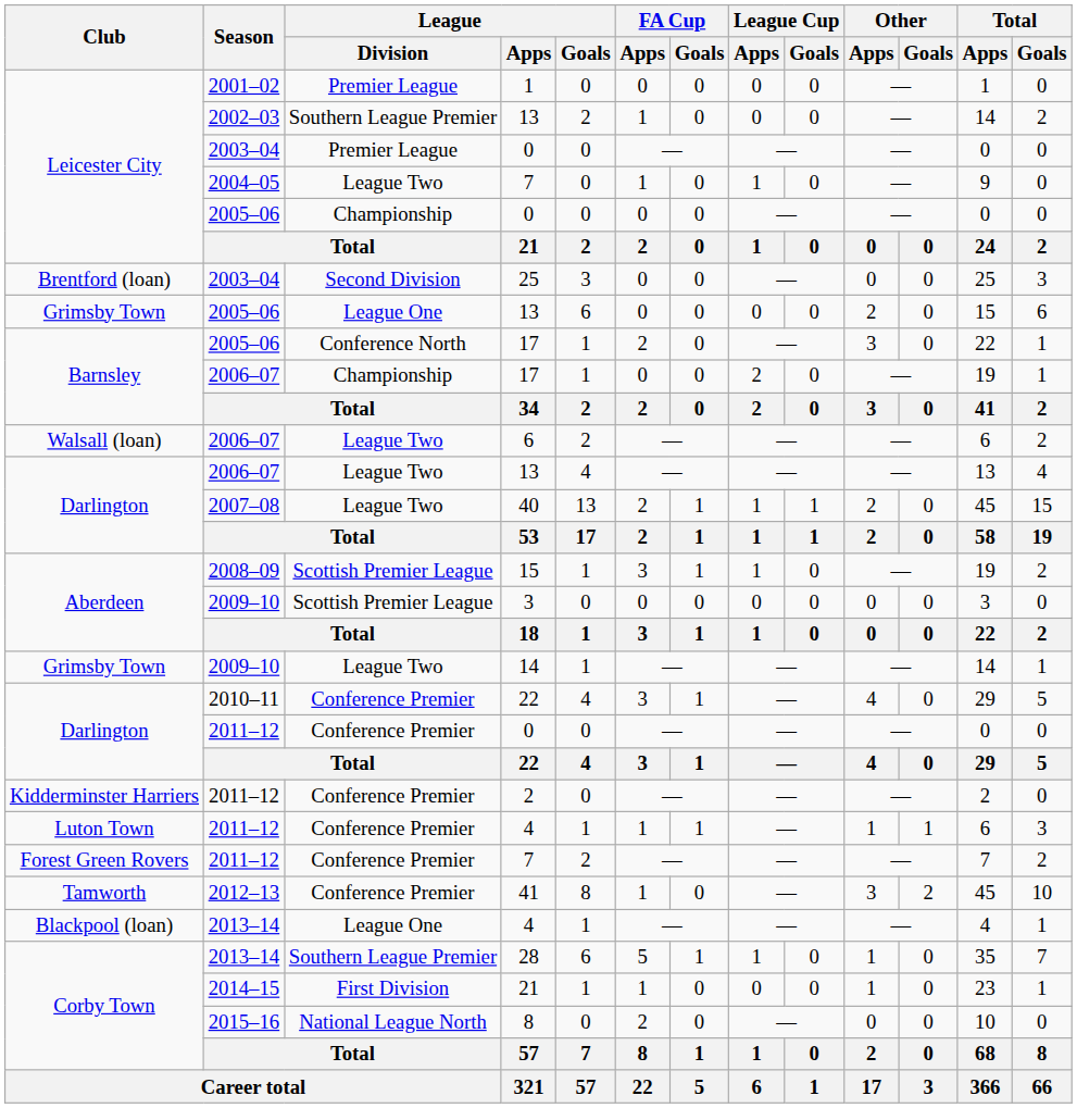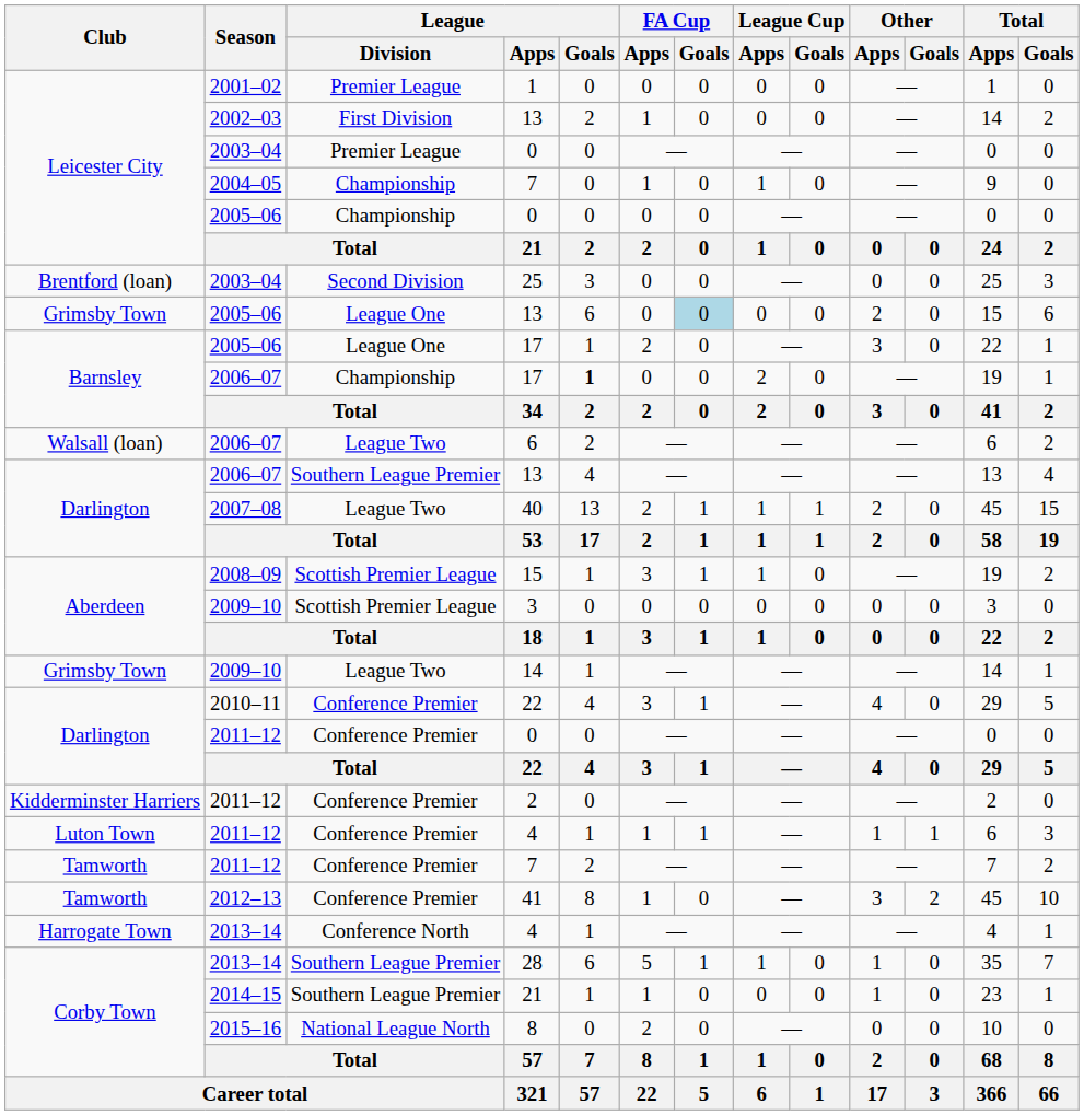2002–03 / 13 | League / Division: Southern League Premier -> First Division
2004–05 / 7 | League / Division: League Two -> Championship
2005–06 / 13 | FA Cup / Goals: no background -> lightblue background
2005–06 / 17 | League / Division: Conference North -> League One
2006–07 / 17 | League / Goals: normal -> bold
2006–07 / 13 | League / Division: League Two -> Southern League Premier
2011–12 / 7 | Club: Forest Green Rovers -> Tamworth
2013–14 / 4 | Club: Blackpool (loan) -> Harrogate Town
2013–14 / 4 | League / Division: League One -> Conference North
2014–15 / 21 | League / Division: First Division -> Southern League Premier
